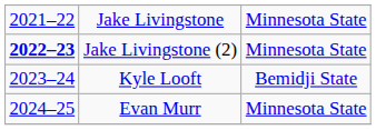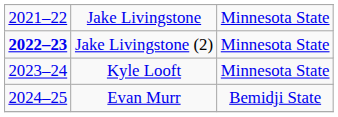Kyle Looft | column 3: Bemidji State -> Minnesota State
Evan Murr | column 3: Minnesota State -> Bemidji State
